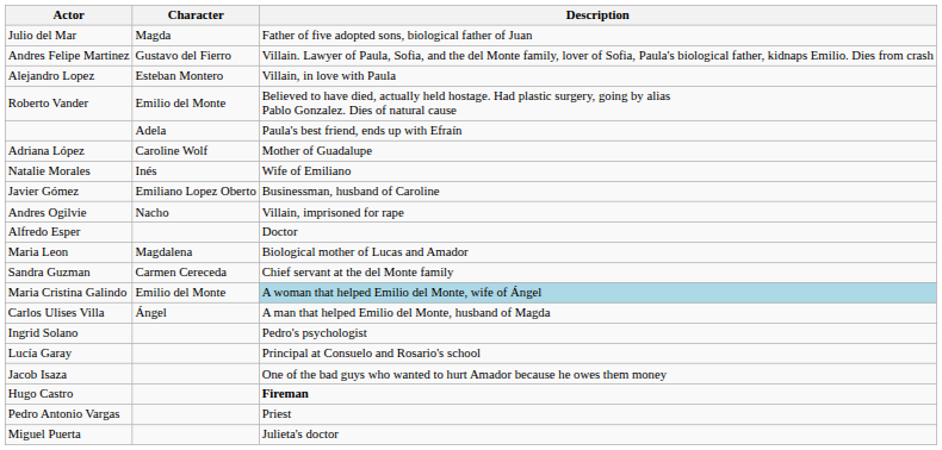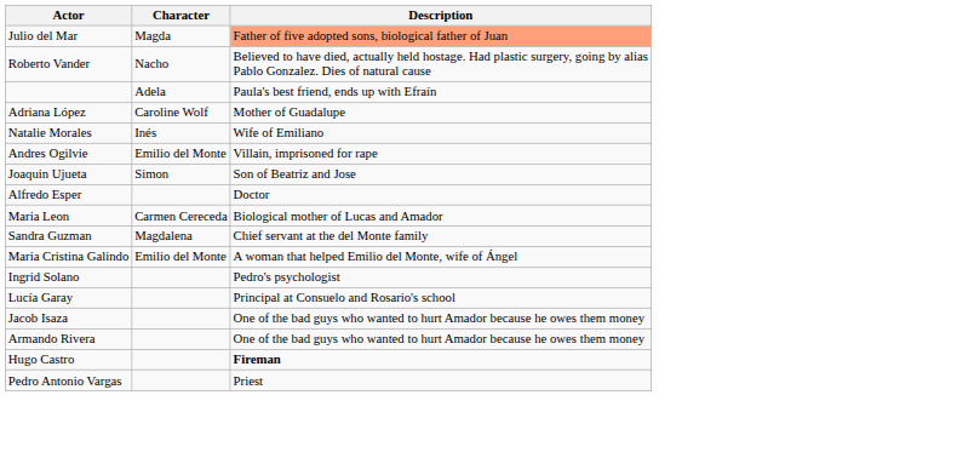Julio del Mar | Description: no background -> lightsalmon background
- row: Andres Felipe Martinez | Gustavo del Fierro | Villain. Lawyer of Paula, Sofia, and the del Monte family, lover of Sofia, Paula's biological father, kidnaps Emilio. Dies from crash
- row: Alejandro Lopez | Esteban Montero | Villain, in love with Paula
Roberto Vander | Character: Emilio del Monte -> Nacho
- row: Javier Gómez | Emiliano Lopez Oberto | Businessman, husband of Caroline
Andres Ogilvie | Character: Nacho -> Emilio del Monte
+ row: Joaquin Ujueta | Simon | Son of Beatriz and Jose
Maria Leon | Character: Magdalena -> Carmen Cereceda
Sandra Guzman | Character: Carmen Cereceda -> Magdalena
Maria Cristina Galindo | Description: lightblue background -> no background
- row: Carlos Ulises Villa | Ángel | A man that helped Emilio del Monte, husband of Magda
+ row: Armando Rivera | One of the bad guys who wanted to hurt Amador because he owes them money
- row: Miguel Puerta | Julieta's doctor
